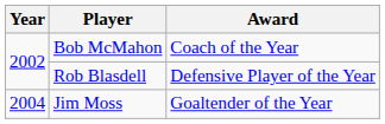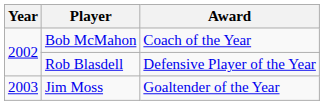Jim Moss | Year: 2004 -> 2003
